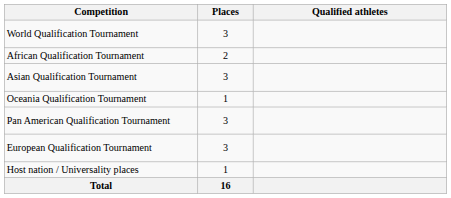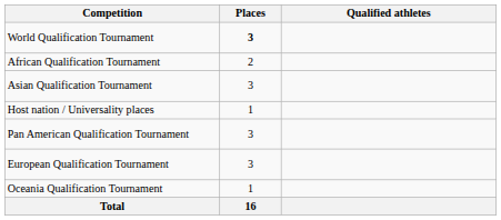World Qualification Tournament | Places: normal -> bold
rows swapped: Oceania Qualification Tournament <-> Host nation / Universality places
